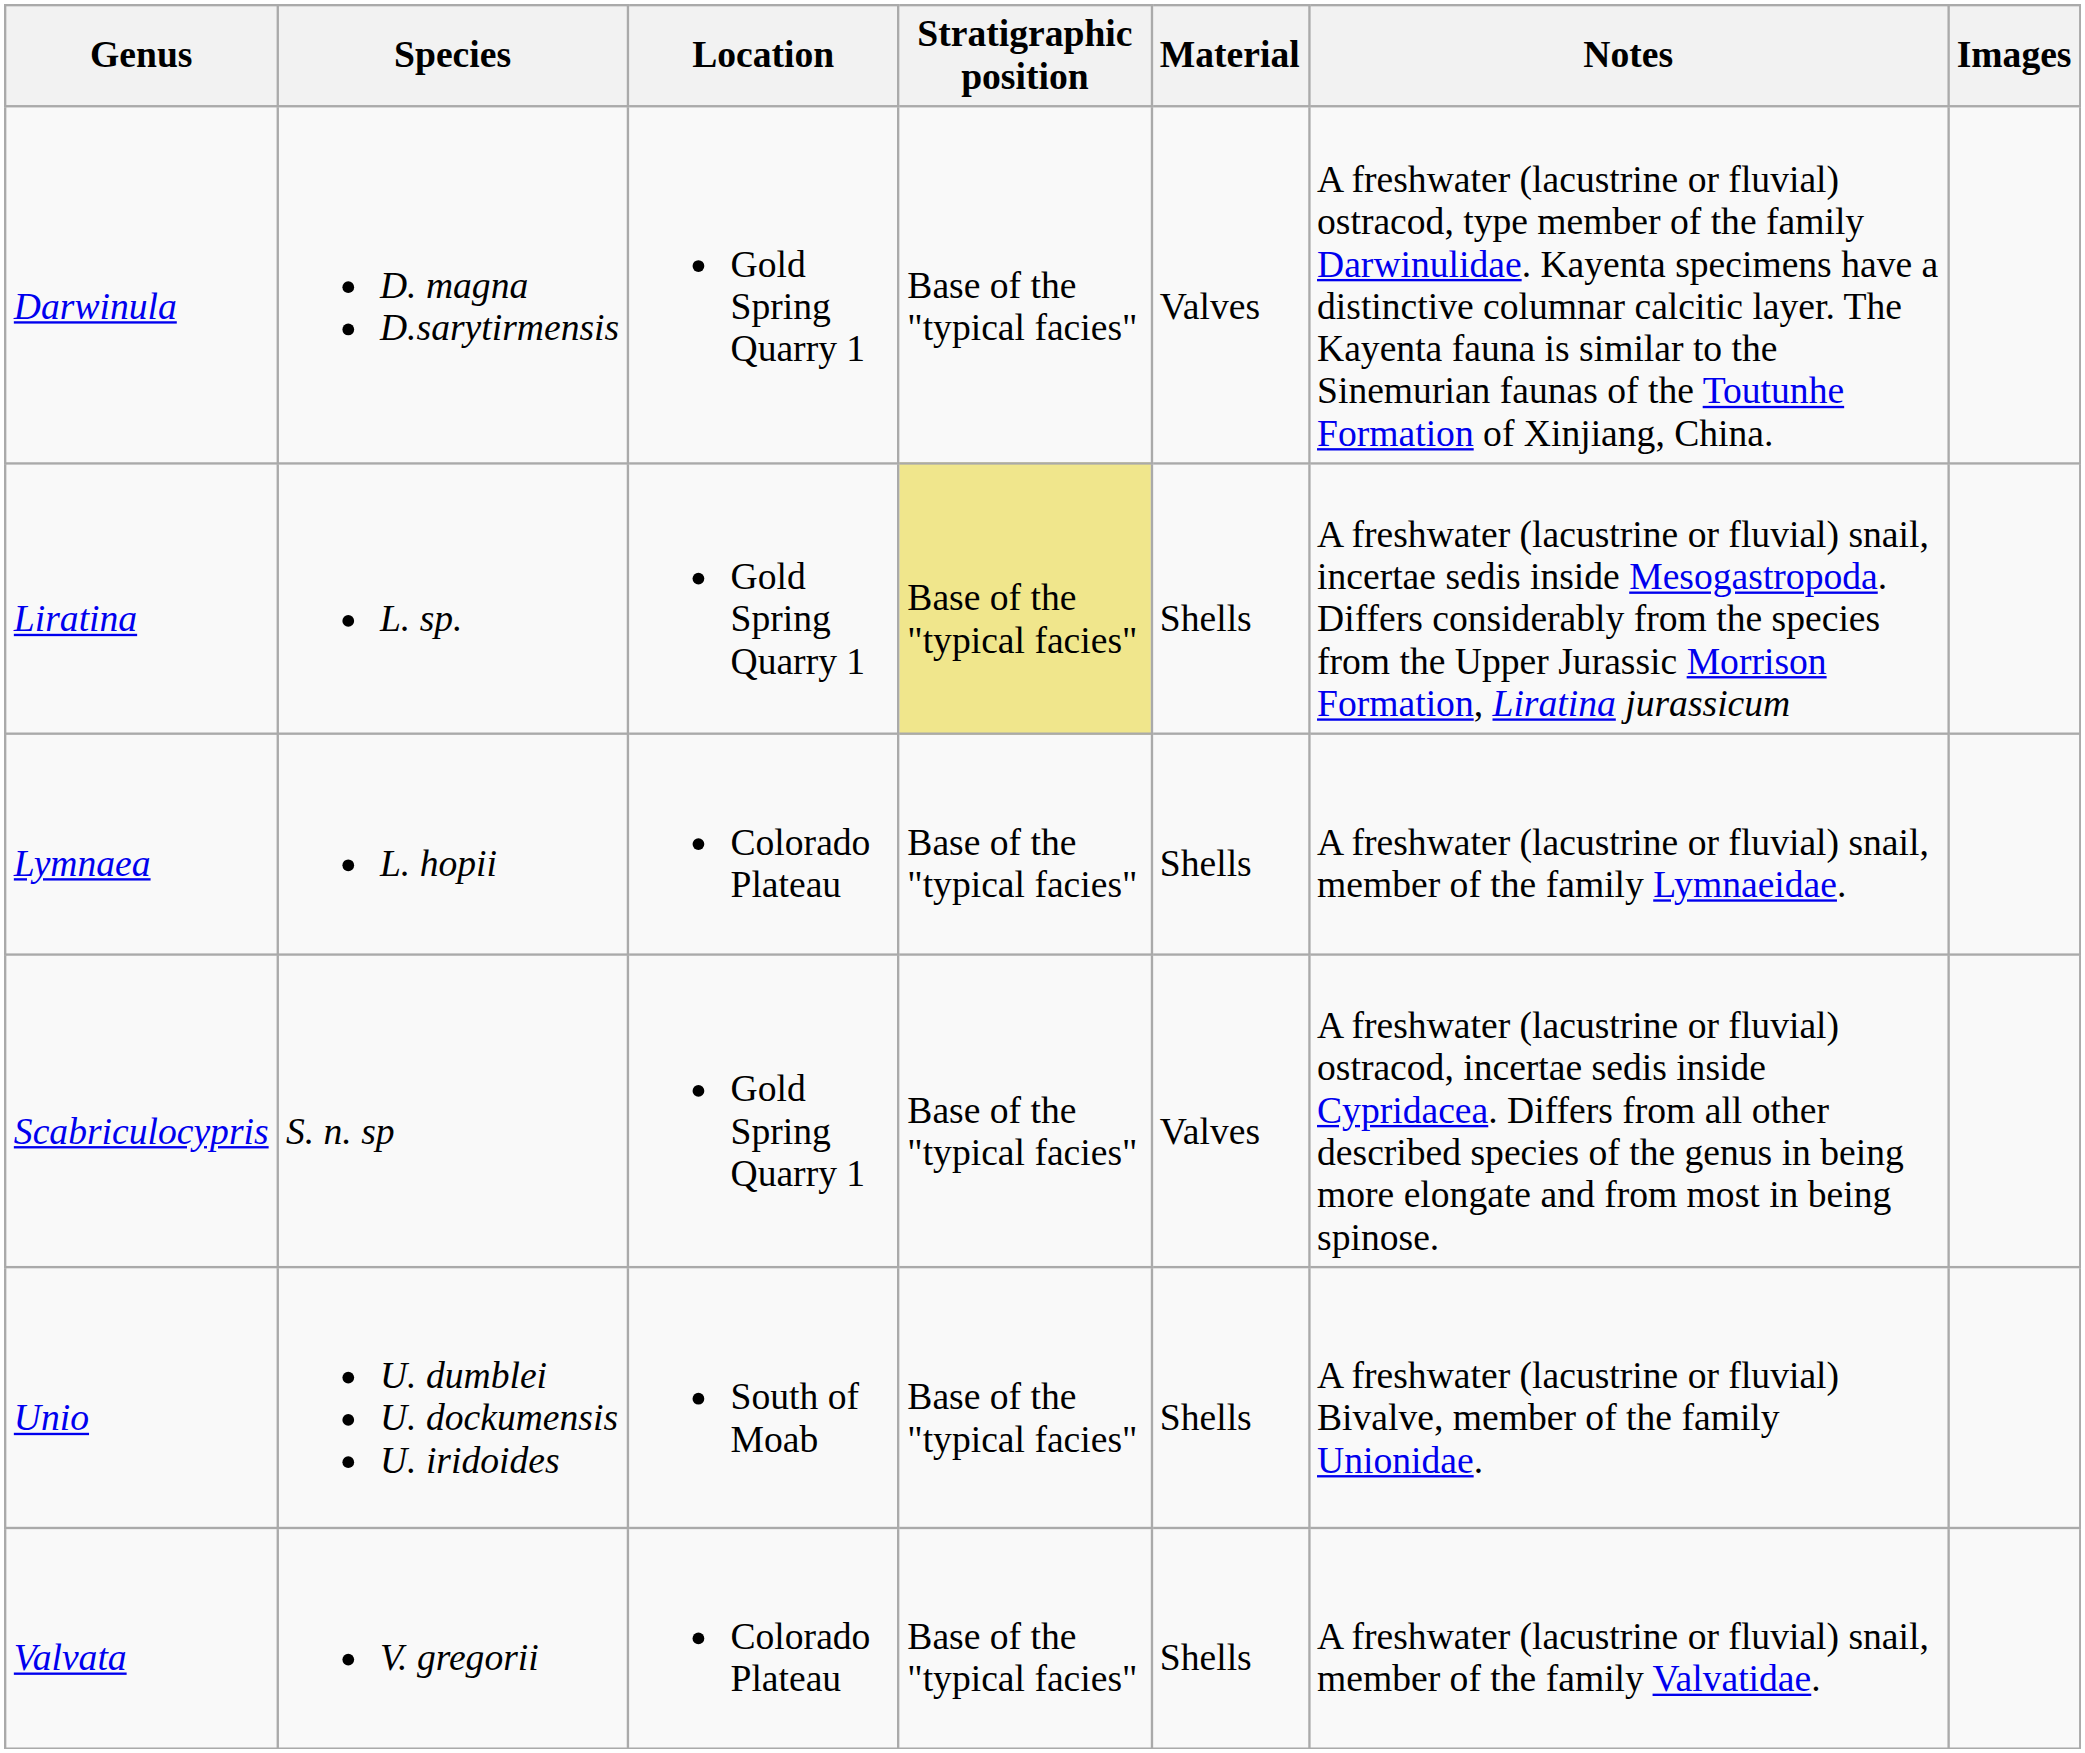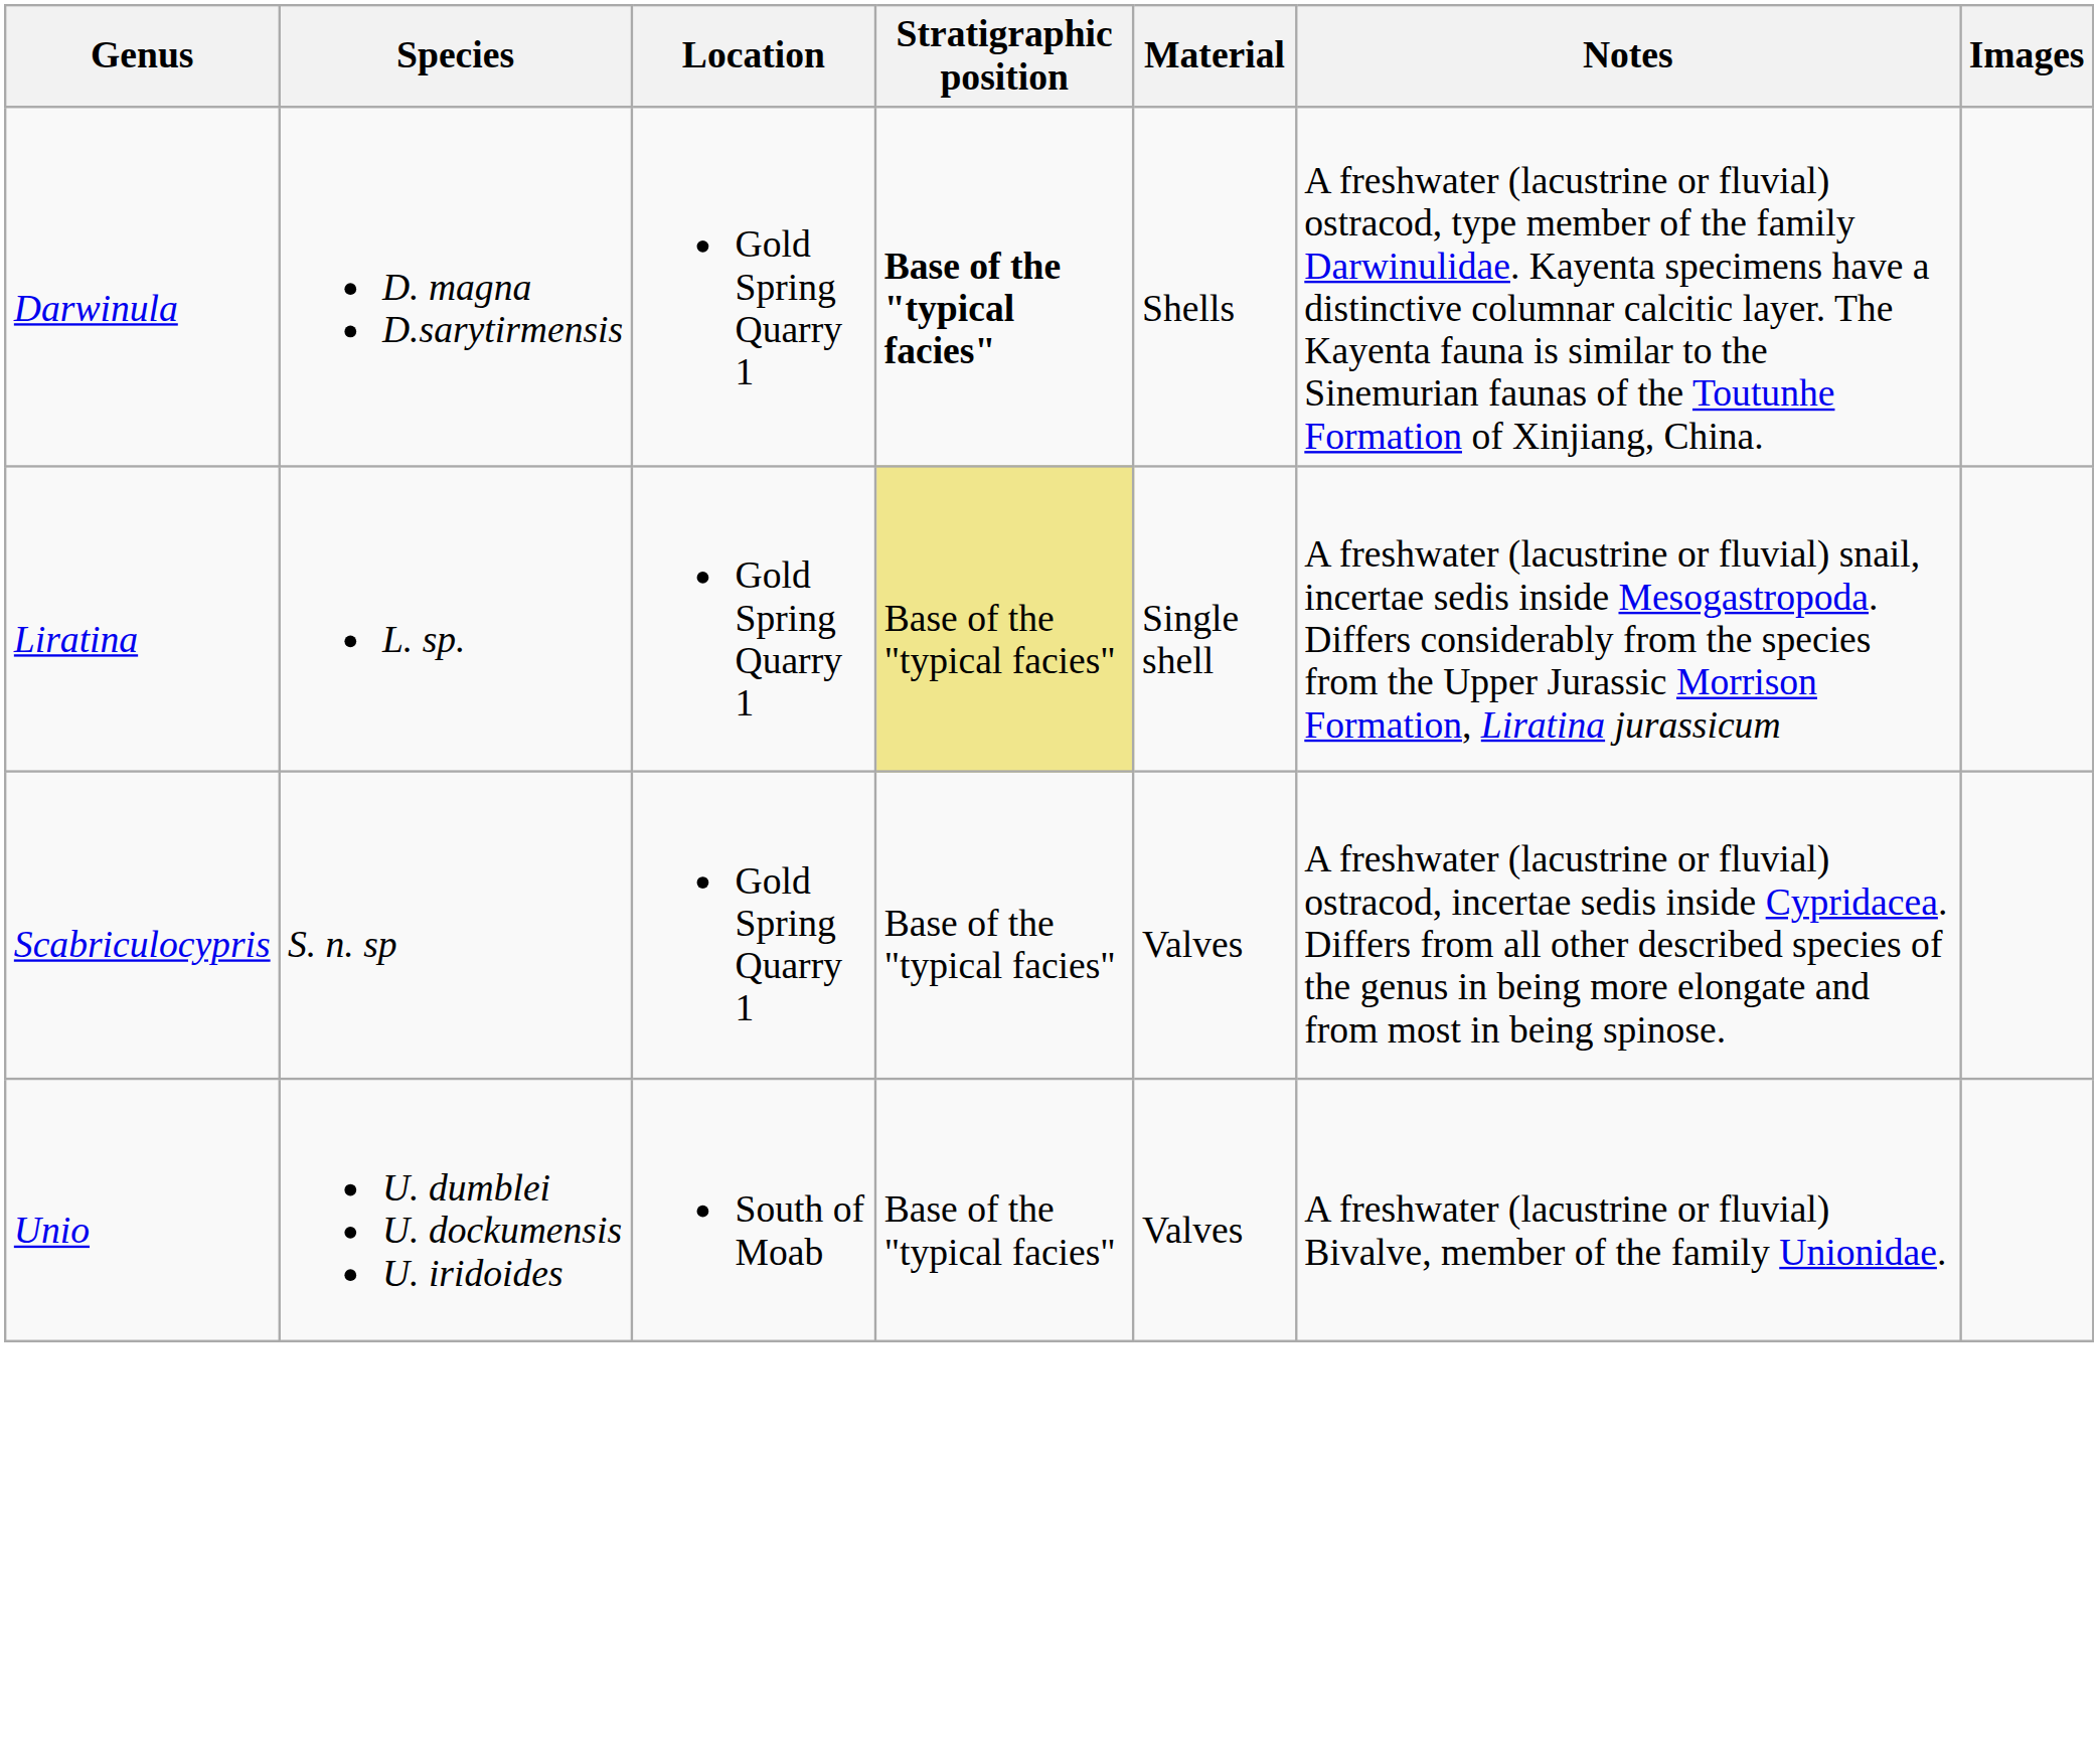Darwinula | Stratigraphic position: normal -> bold
Darwinula | Material: Valves -> Shells
Liratina | Material: Shells -> Single shell
- row: Lymnaea | L. hopii | Colorado Plateau | Base of the "typical facies" | Shells | A freshwater (lacustrine or fluvial) snail, member of the family Lymnaeidae.
Unio | Material: Shells -> Valves
- row: Valvata | V. gregorii | Colorado Plateau | Base of the "typical facies" | Shells | A freshwater (lacustrine or fluvial) snail, member of the family Valvatidae.
